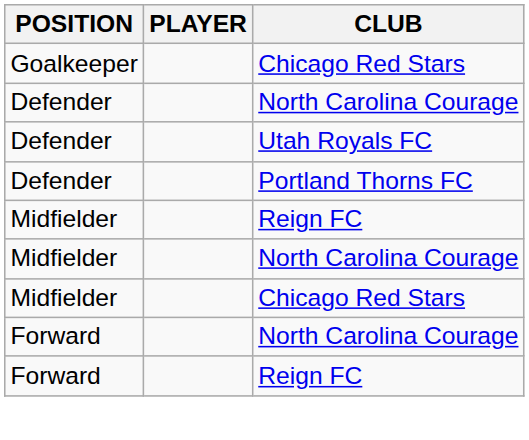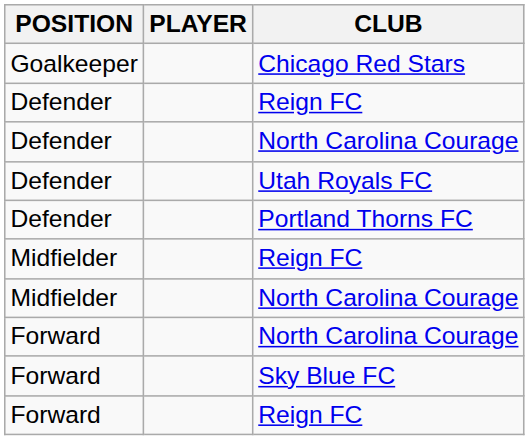+ row: Defender | Reign FC
- row: Midfielder | Chicago Red Stars
+ row: Forward | Sky Blue FC
